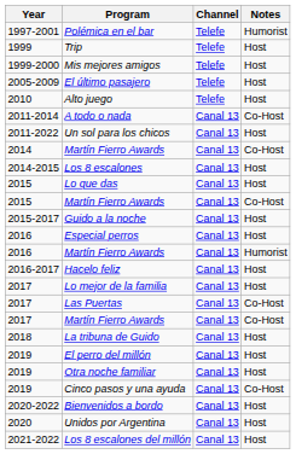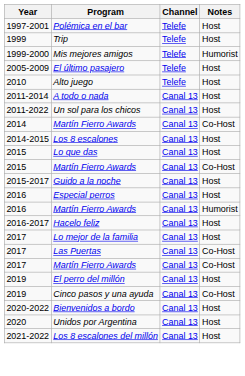Polémica en el bar | Notes: Humorist -> Host
Mis mejores amigos | Notes: Host -> Humorist
A todo o nada | Notes: Co-Host -> Host
- row: 2018 | La tribuna de Guido | Canal 13 | Host
- row: 2019 | Otra noche familiar | Canal 13 | Host
